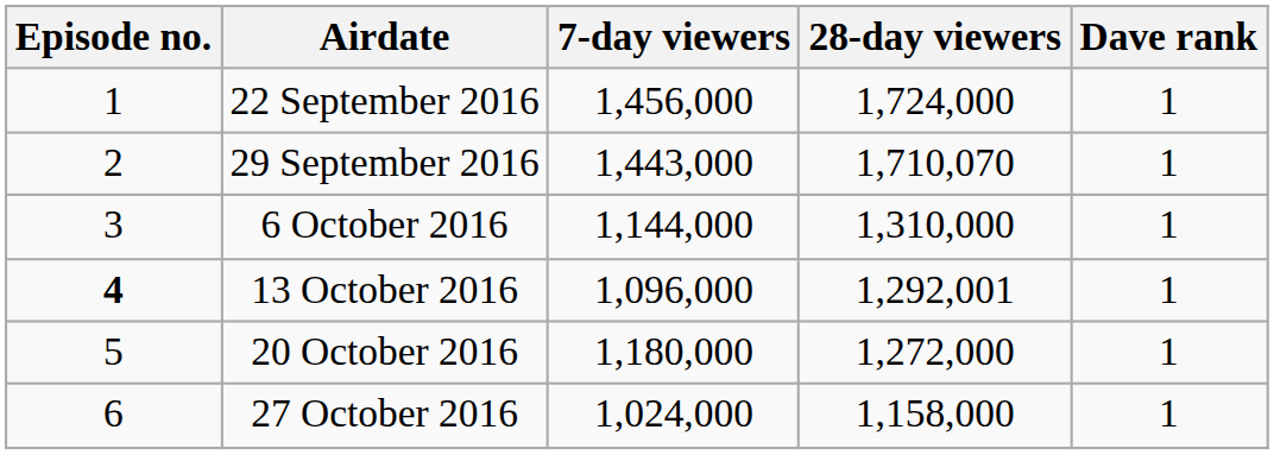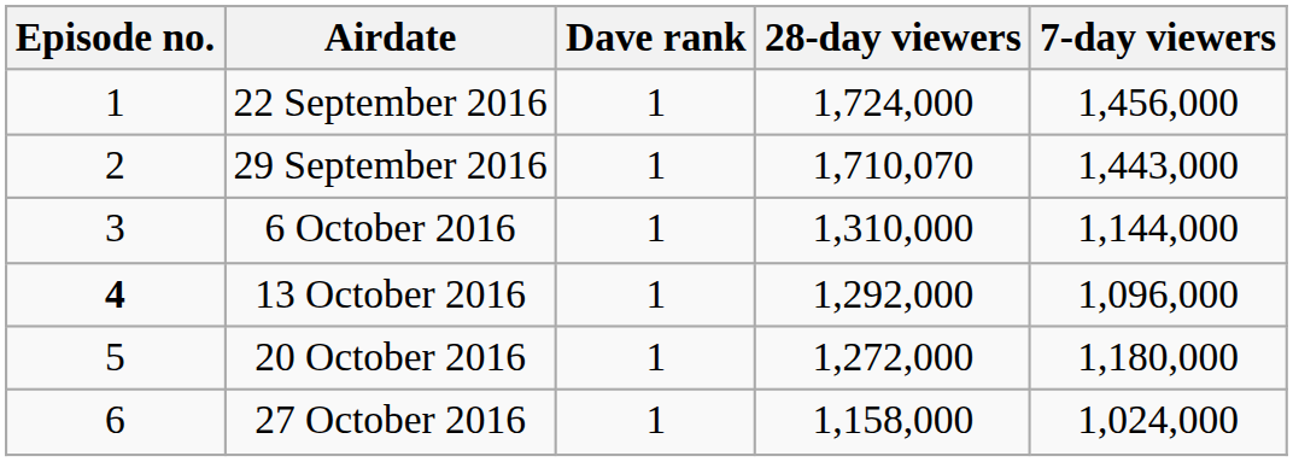columns swapped: 7-day viewers <-> Dave rank
13 October 2016 | 28-day viewers: 1,292,001 -> 1,292,000
